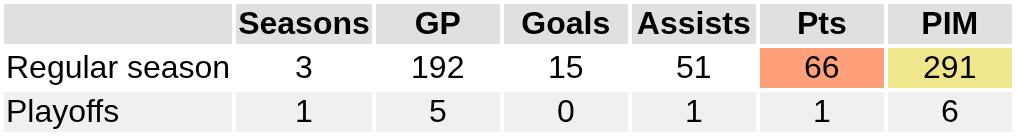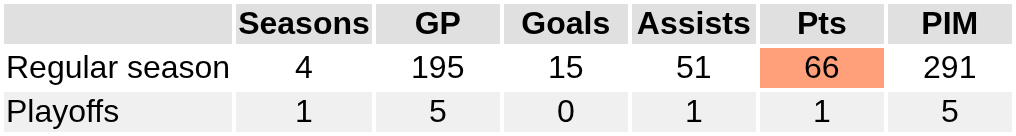Regular season | Seasons: 3 -> 4
Regular season | GP: 192 -> 195
Regular season | PIM: khaki background -> no background
Playoffs | PIM: 6 -> 5
